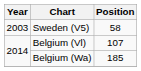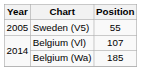Sweden (V5) | Year: 2003 -> 2005
Sweden (V5) | Position: 58 -> 55
